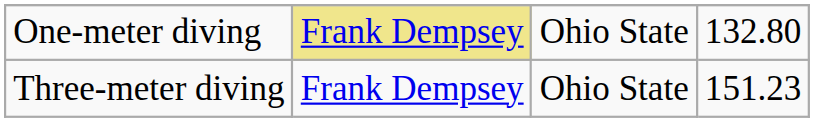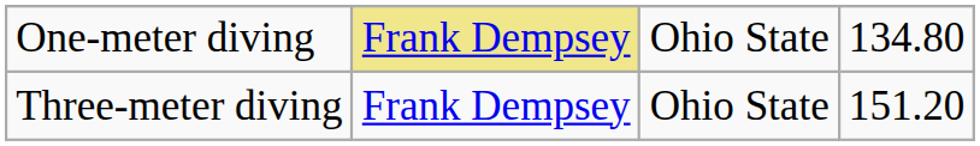One-meter diving | column 4: 132.80 -> 134.80
Three-meter diving | column 4: 151.23 -> 151.20
